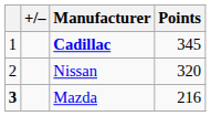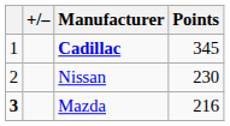Nissan | Points: 320 -> 230
